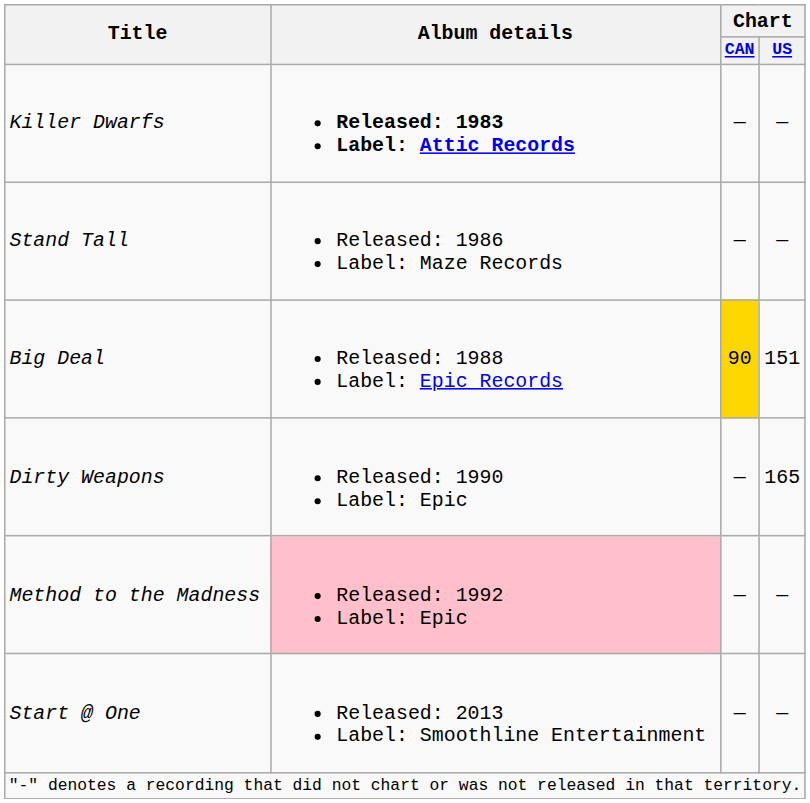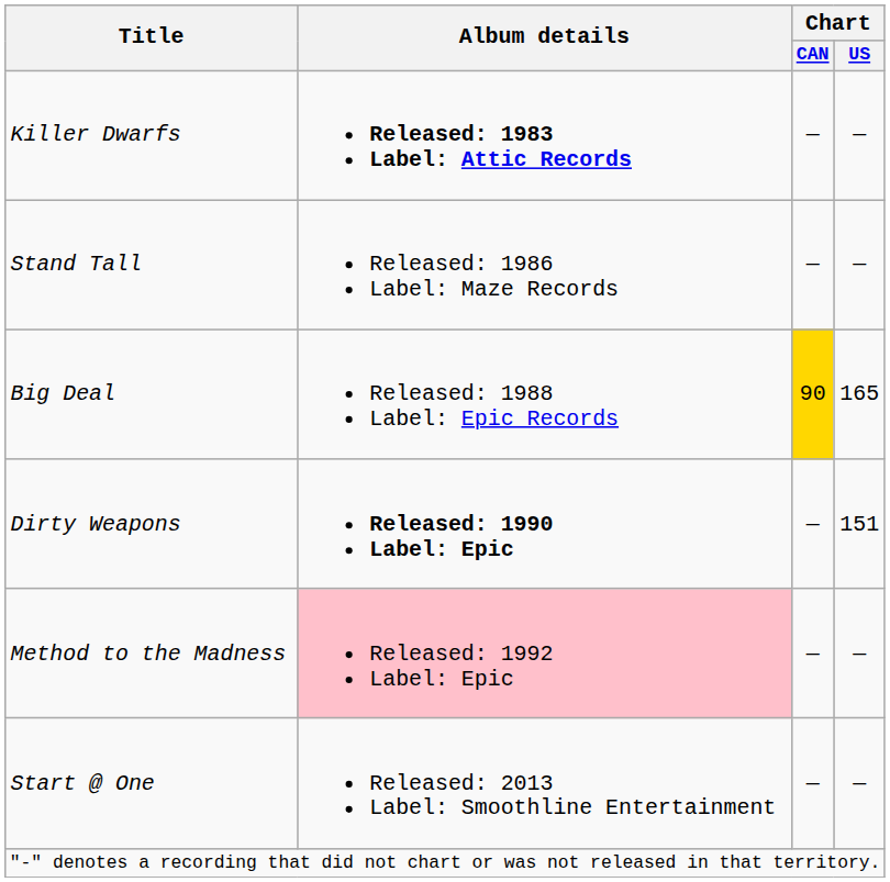Big Deal | Chart / US: 151 -> 165
Dirty Weapons | Album details: normal -> bold
Dirty Weapons | Chart / US: 165 -> 151
